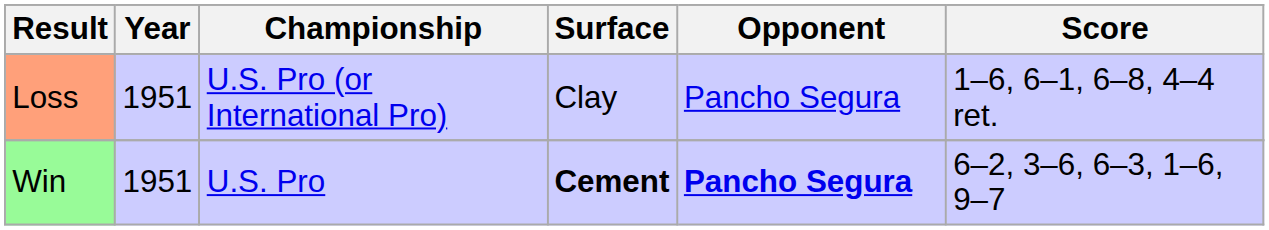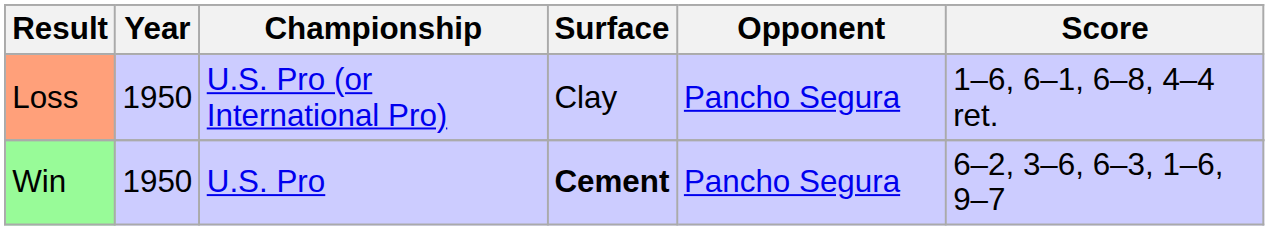Loss | Year: 1951 -> 1950
Win | Year: 1951 -> 1950
Win | Opponent: bold -> normal
